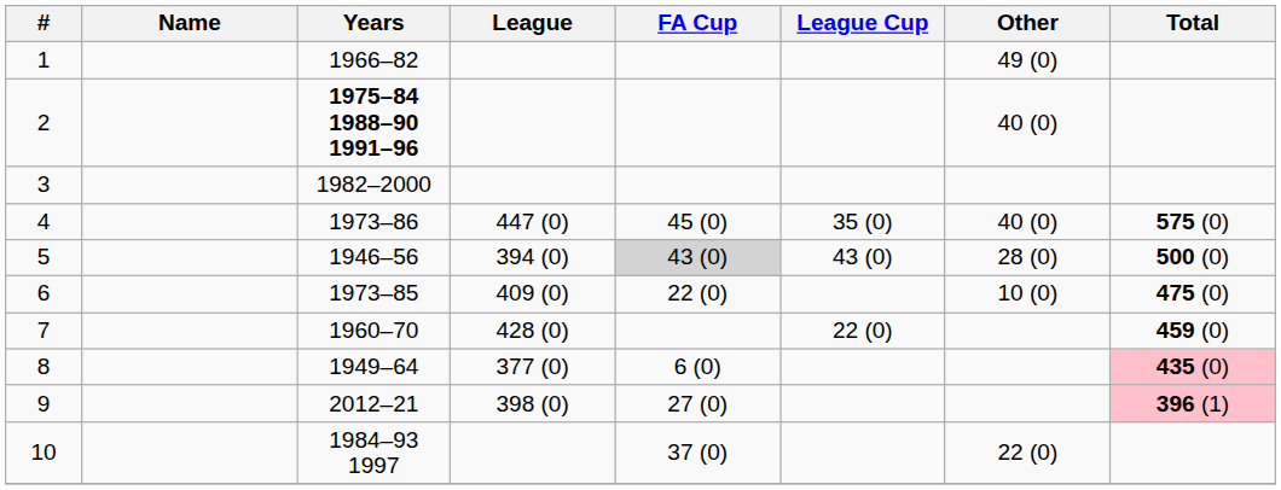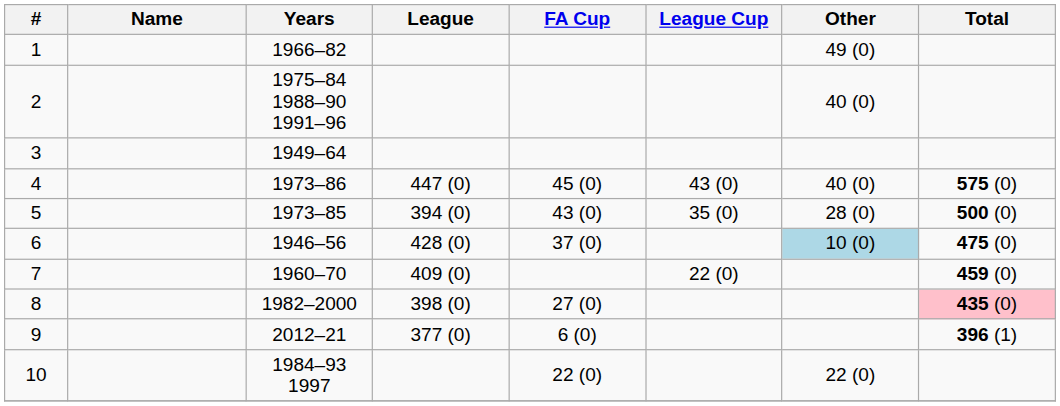2 | Years: bold -> normal
3 | Years: 1982–2000 -> 1949–64
4 | League Cup: 35 (0) -> 43 (0)
5 | Years: 1946–56 -> 1973–85
5 | FA Cup: lightgrey background -> no background
5 | League Cup: 43 (0) -> 35 (0)
6 | Years: 1973–85 -> 1946–56
6 | League: 409 (0) -> 428 (0)
6 | FA Cup: 22 (0) -> 37 (0)
6 | Other: no background -> lightblue background
7 | League: 428 (0) -> 409 (0)
8 | Years: 1949–64 -> 1982–2000
8 | League: 377 (0) -> 398 (0)
8 | FA Cup: 6 (0) -> 27 (0)
9 | League: 398 (0) -> 377 (0)
9 | FA Cup: 27 (0) -> 6 (0)
9 | Total: pink background -> no background
10 | FA Cup: 37 (0) -> 22 (0)
